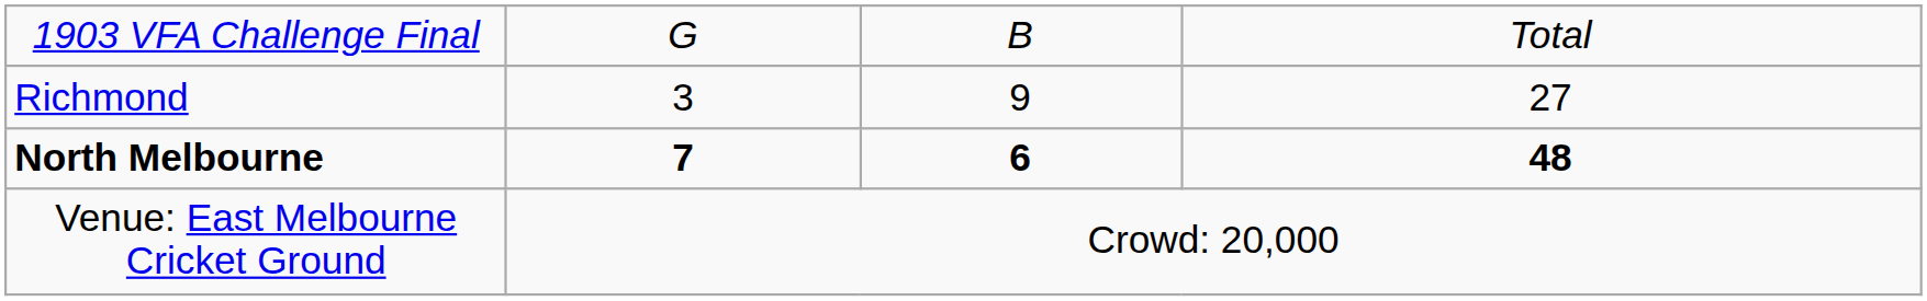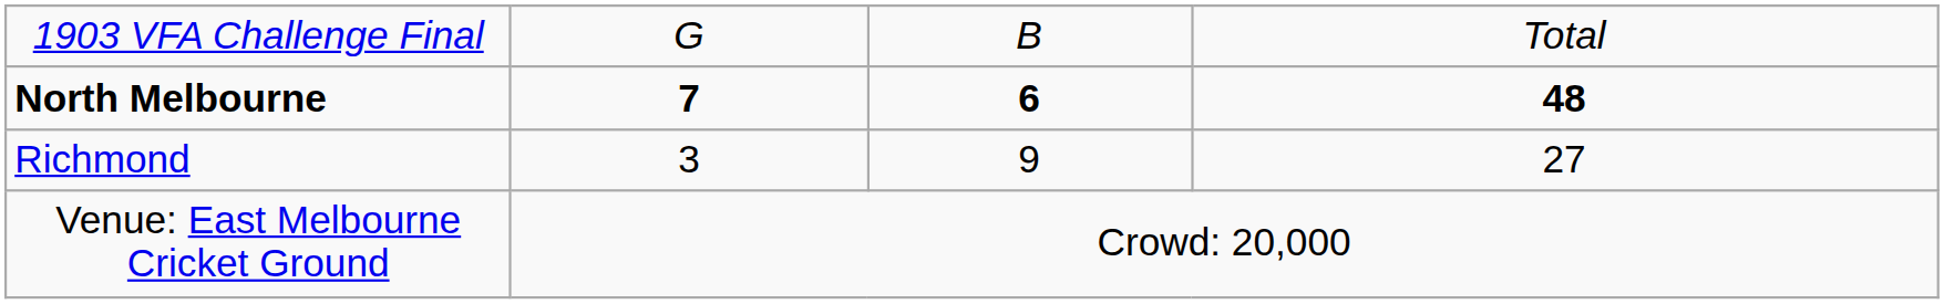rows swapped: North Melbourne <-> Richmond
